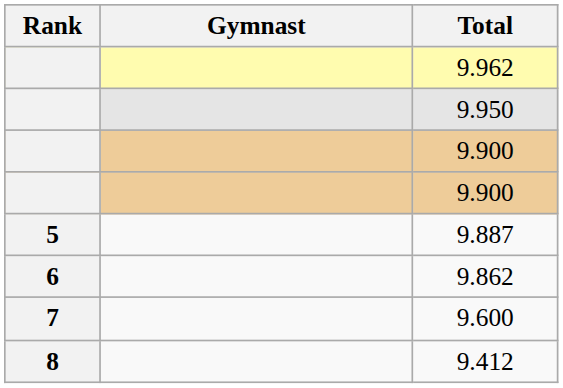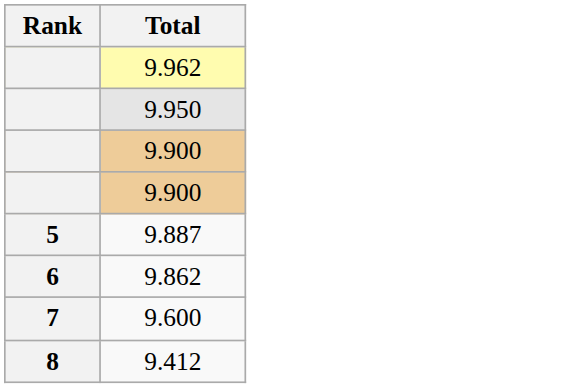- column: Gymnast
